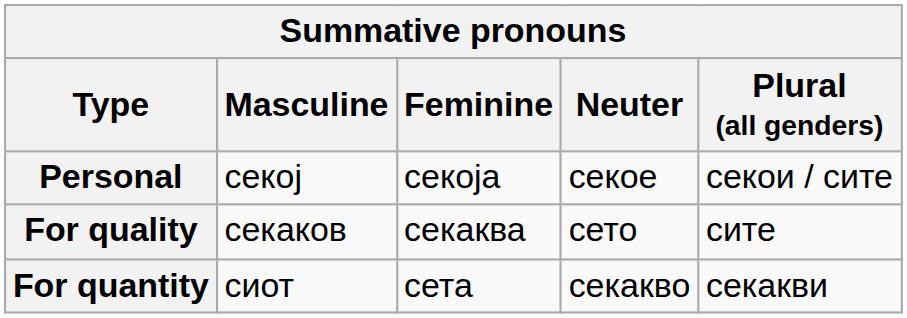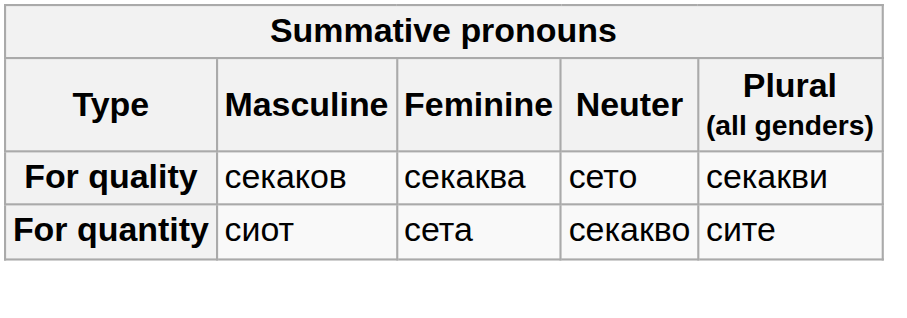- row: Personal | секој | секоја | секое | секои / сите
For quality | Plural (all genders): сите -> секакви
For quantity | Plural (all genders): секакви -> сите
